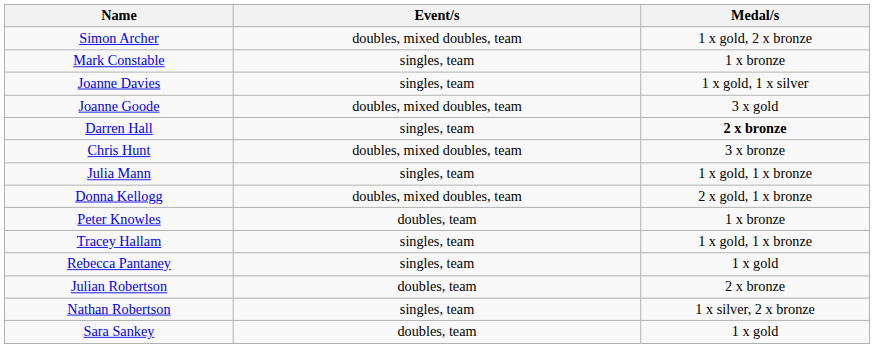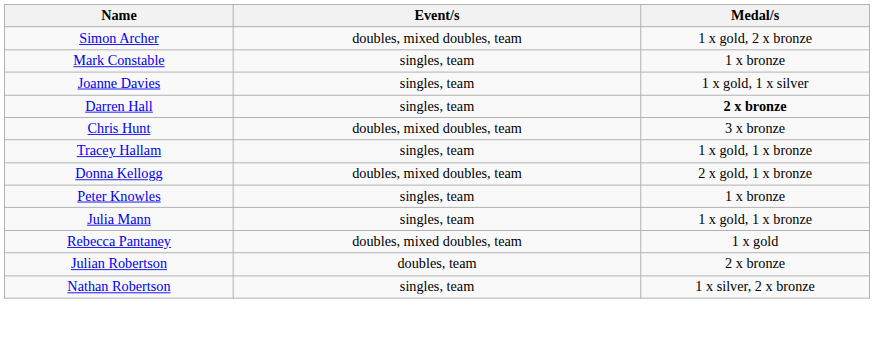- row: Joanne Goode | doubles, mixed doubles, team | 3 x gold
rows swapped: Tracey Hallam <-> Julia Mann
Peter Knowles | Event/s: doubles, team -> singles, team
Rebecca Pantaney | Event/s: singles, team -> doubles, mixed doubles, team
- row: Sara Sankey | doubles, team | 1 x gold
